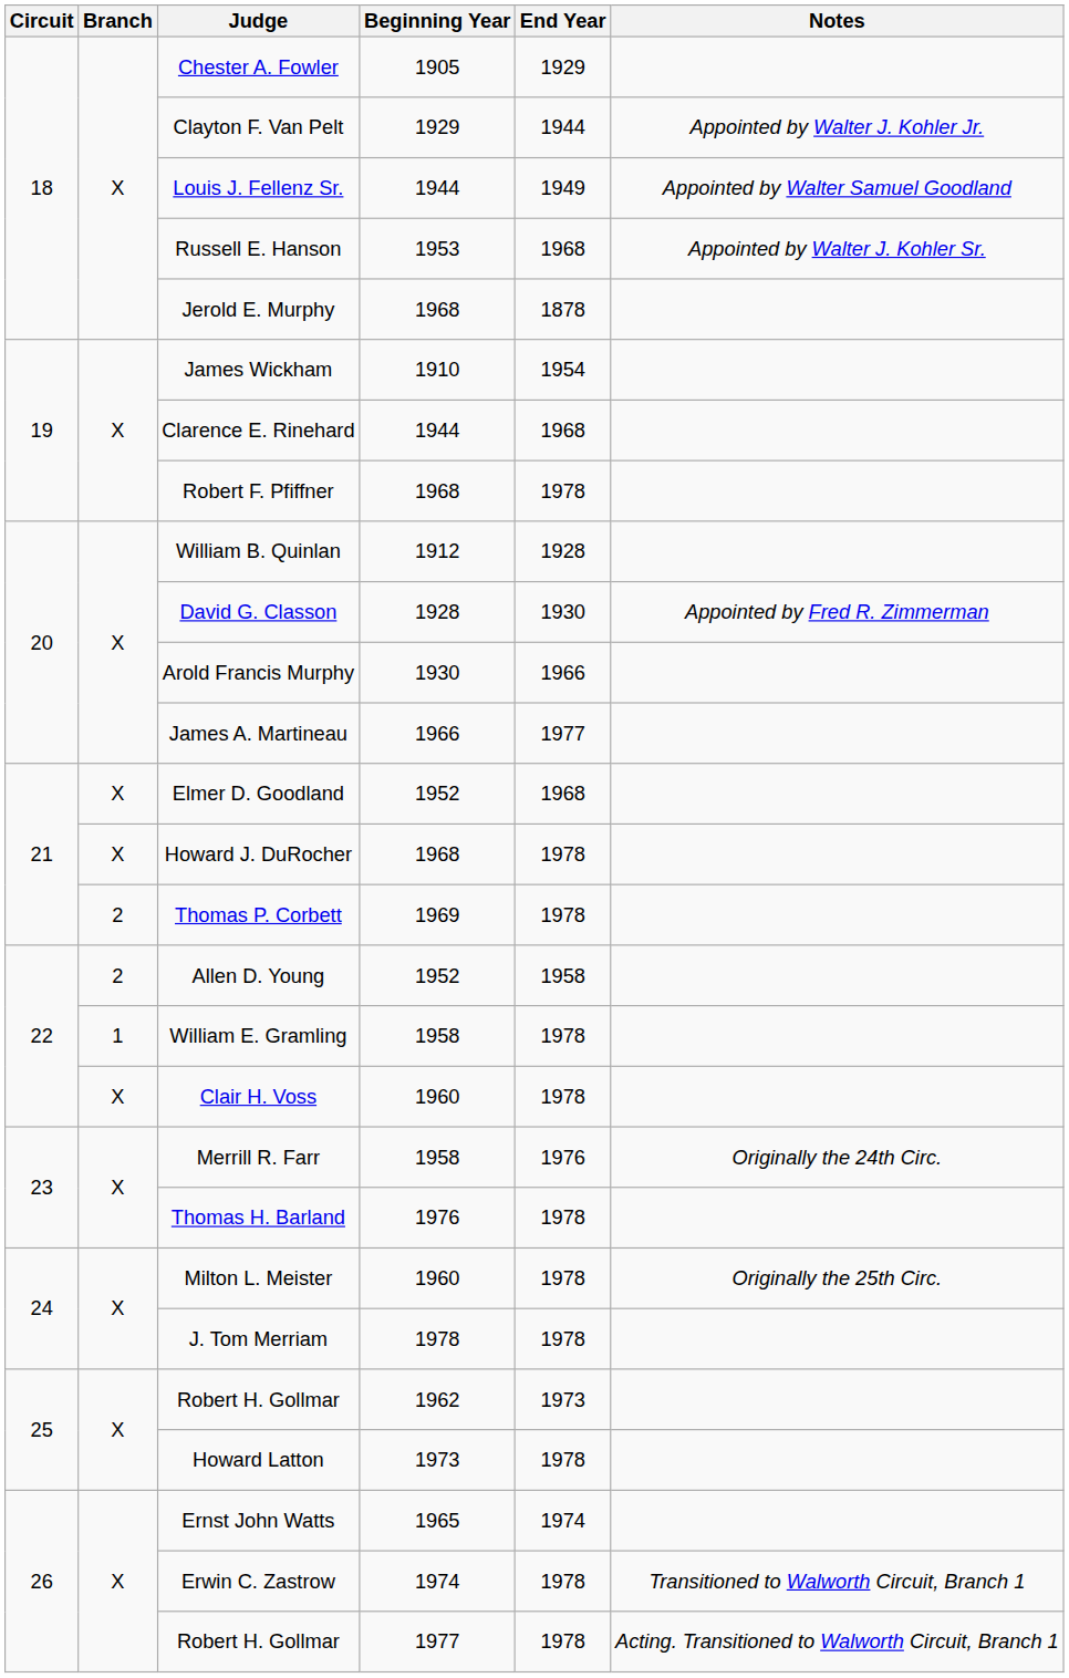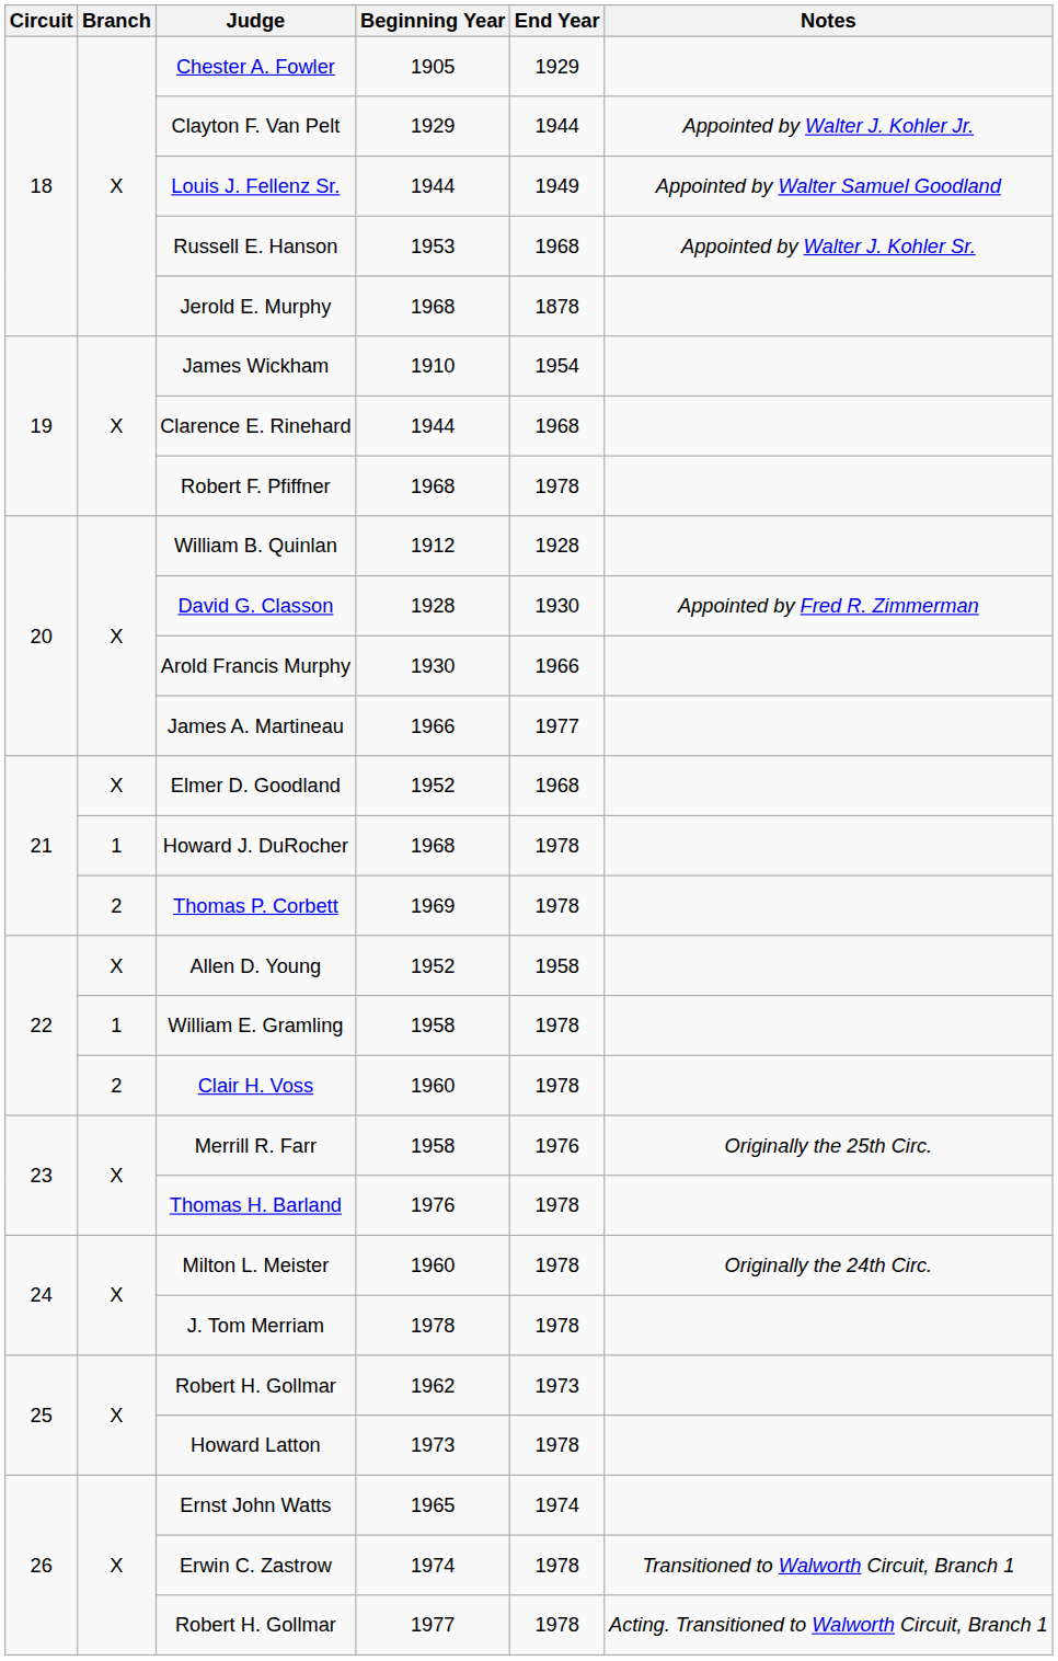Howard J. DuRocher | Branch: X -> 1
Allen D. Young | Branch: 2 -> X
Clair H. Voss | Branch: X -> 2
Merrill R. Farr | Notes: Originally the 24th Circ. -> Originally the 25th Circ.
Milton L. Meister | Notes: Originally the 25th Circ. -> Originally the 24th Circ.
